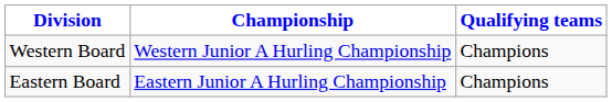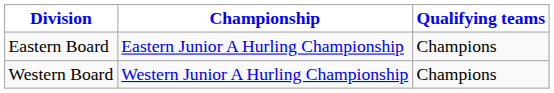rows swapped: Eastern Board <-> Western Board
